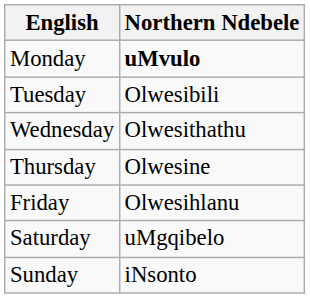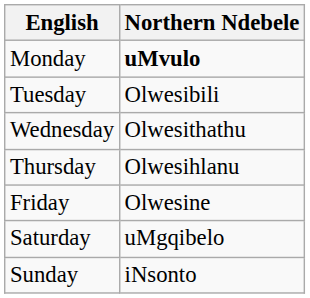Thursday | Northern Ndebele: Olwesine -> Olwesihlanu
Friday | Northern Ndebele: Olwesihlanu -> Olwesine
